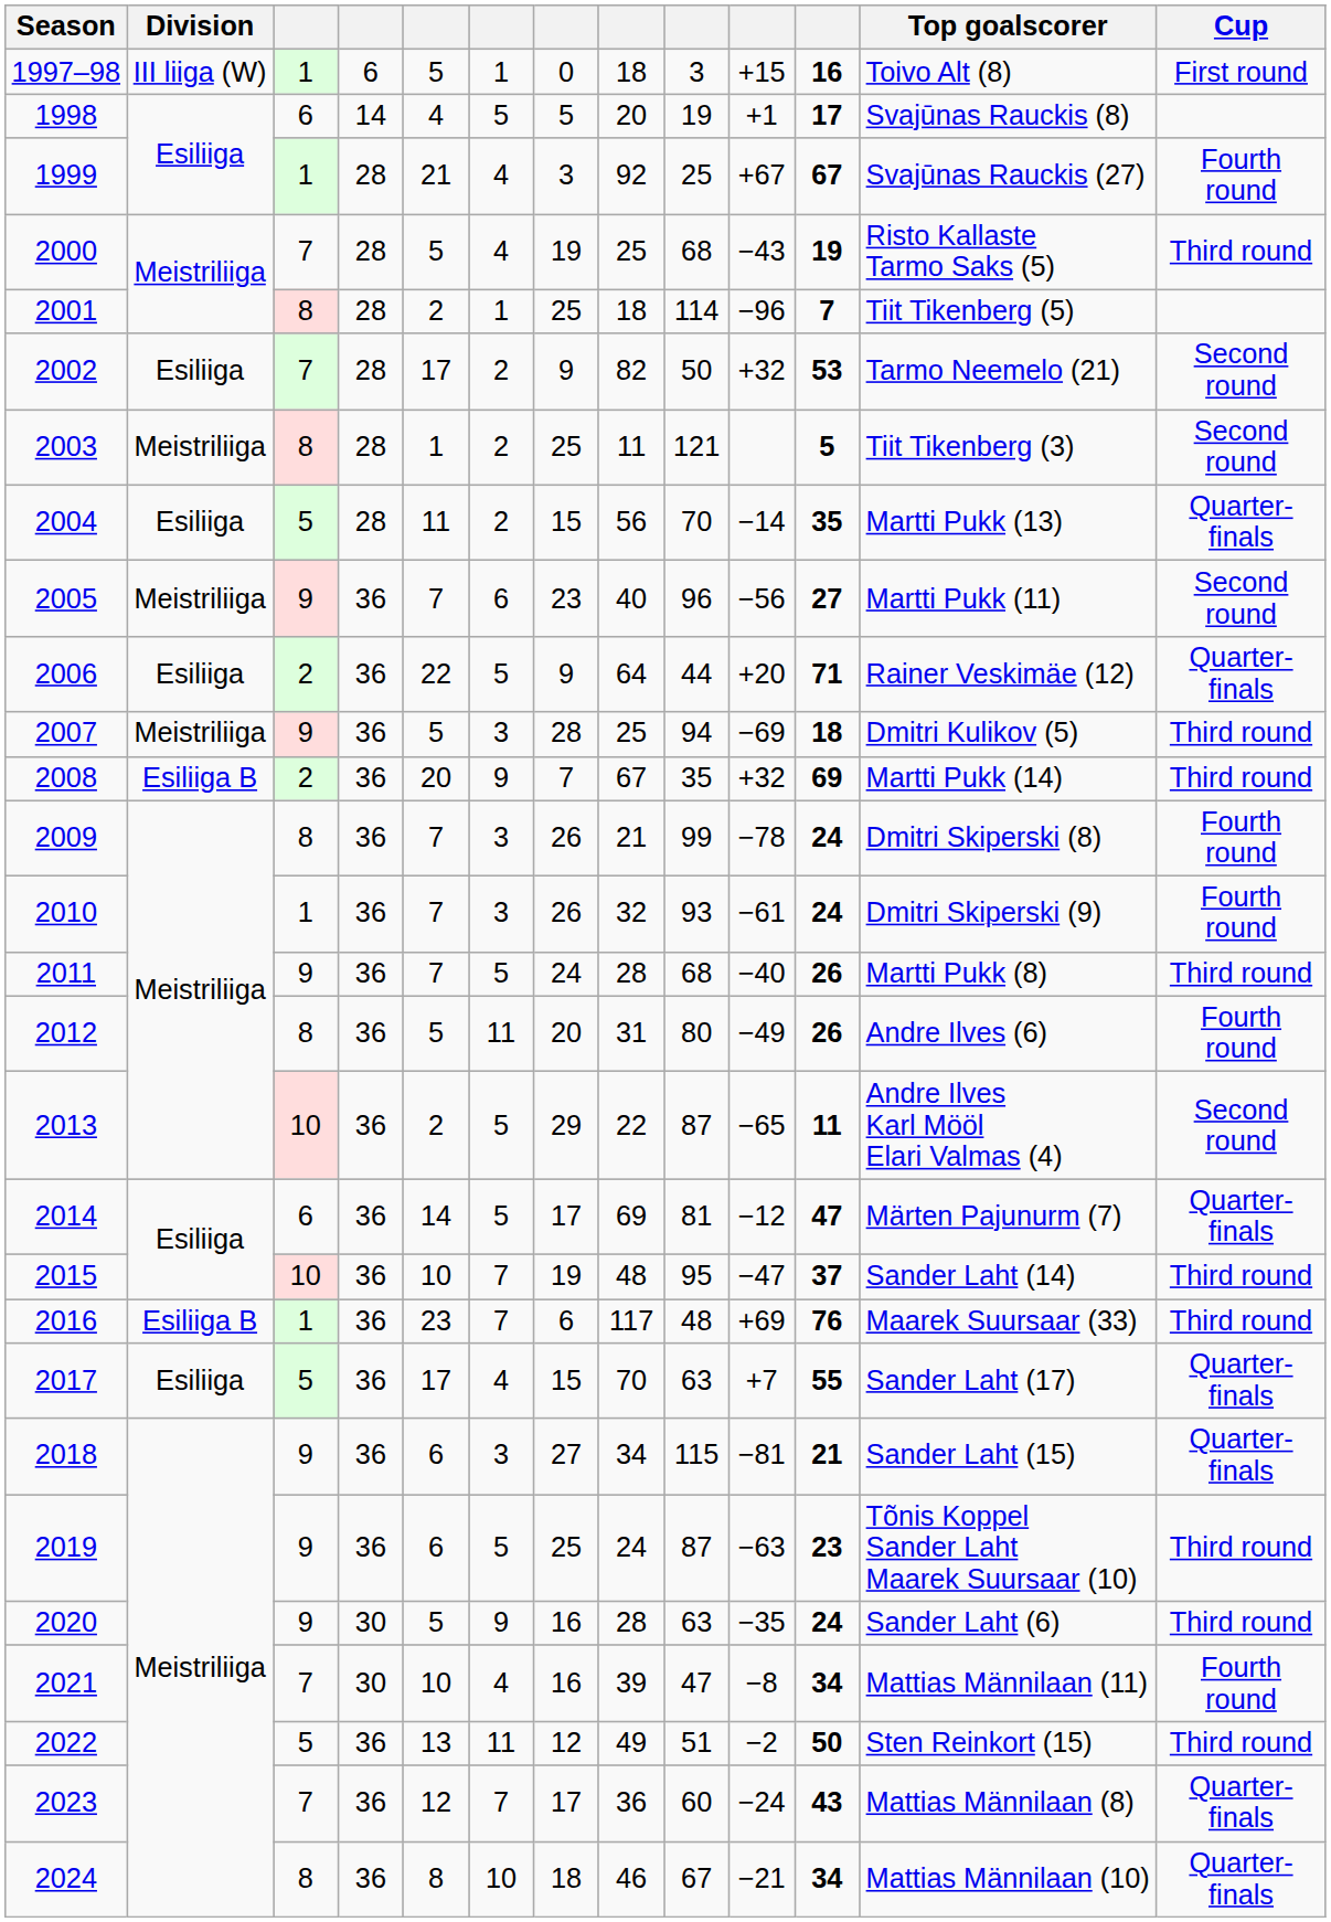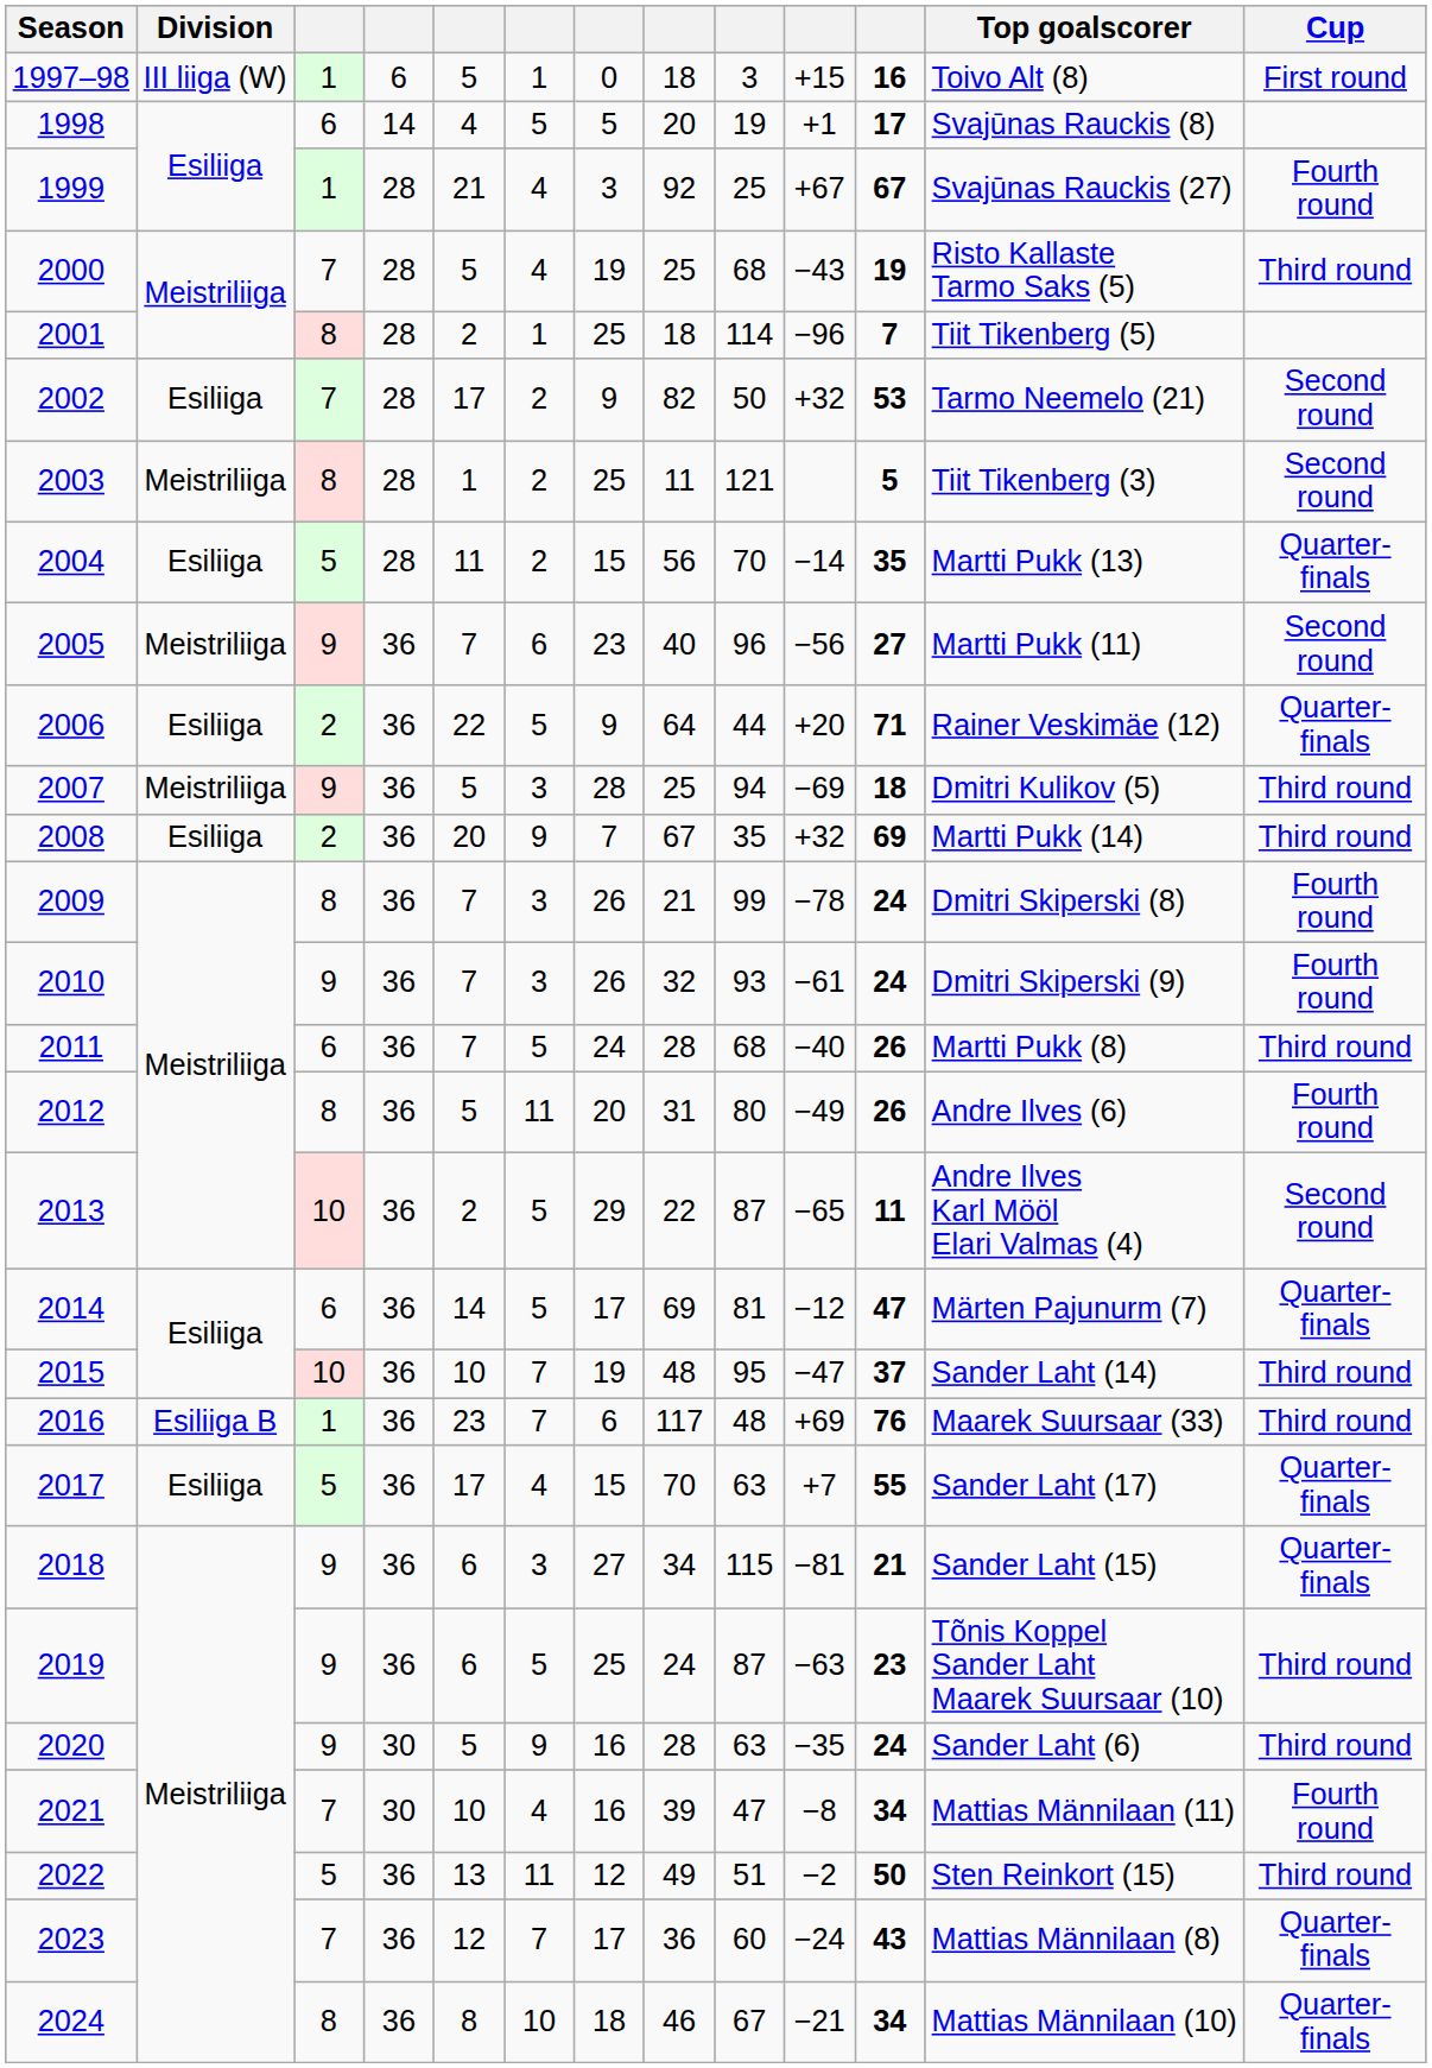2008 | Division: Esiliiga B -> Esiliiga
2010 | column 3: 1 -> 9
2011 | column 3: 9 -> 6
